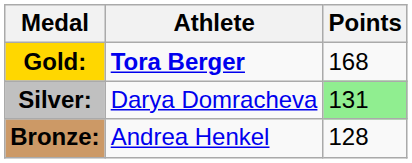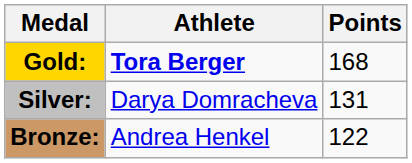Silver: | Points: lightgreen background -> no background
Bronze: | Points: 128 -> 122
